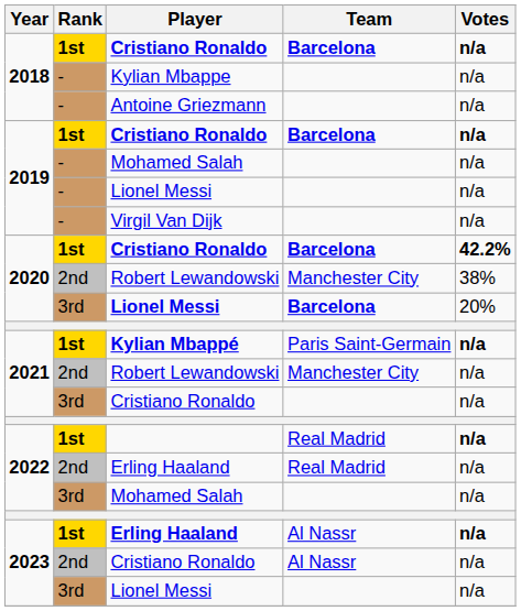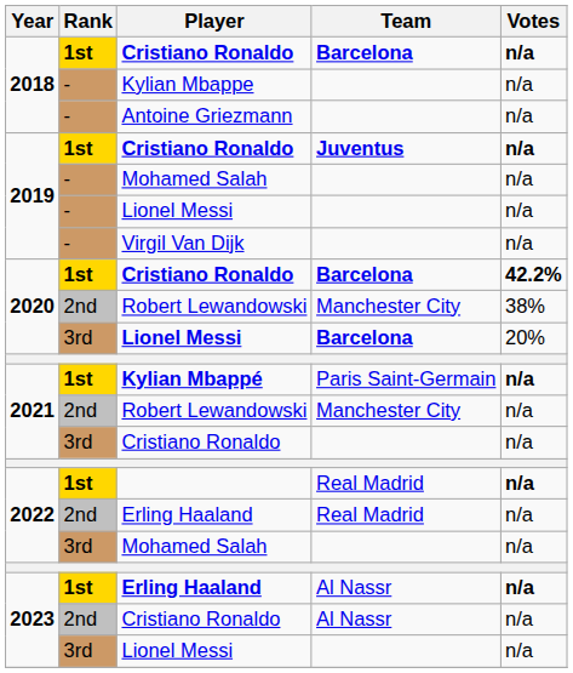2019 / Cristiano Ronaldo | Team: Barcelona -> Juventus
